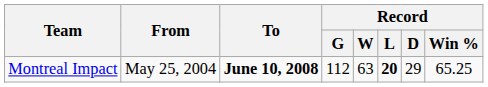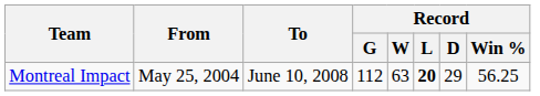Montreal Impact | To: bold -> normal
Montreal Impact | Record / Win %: 65.25 -> 56.25
